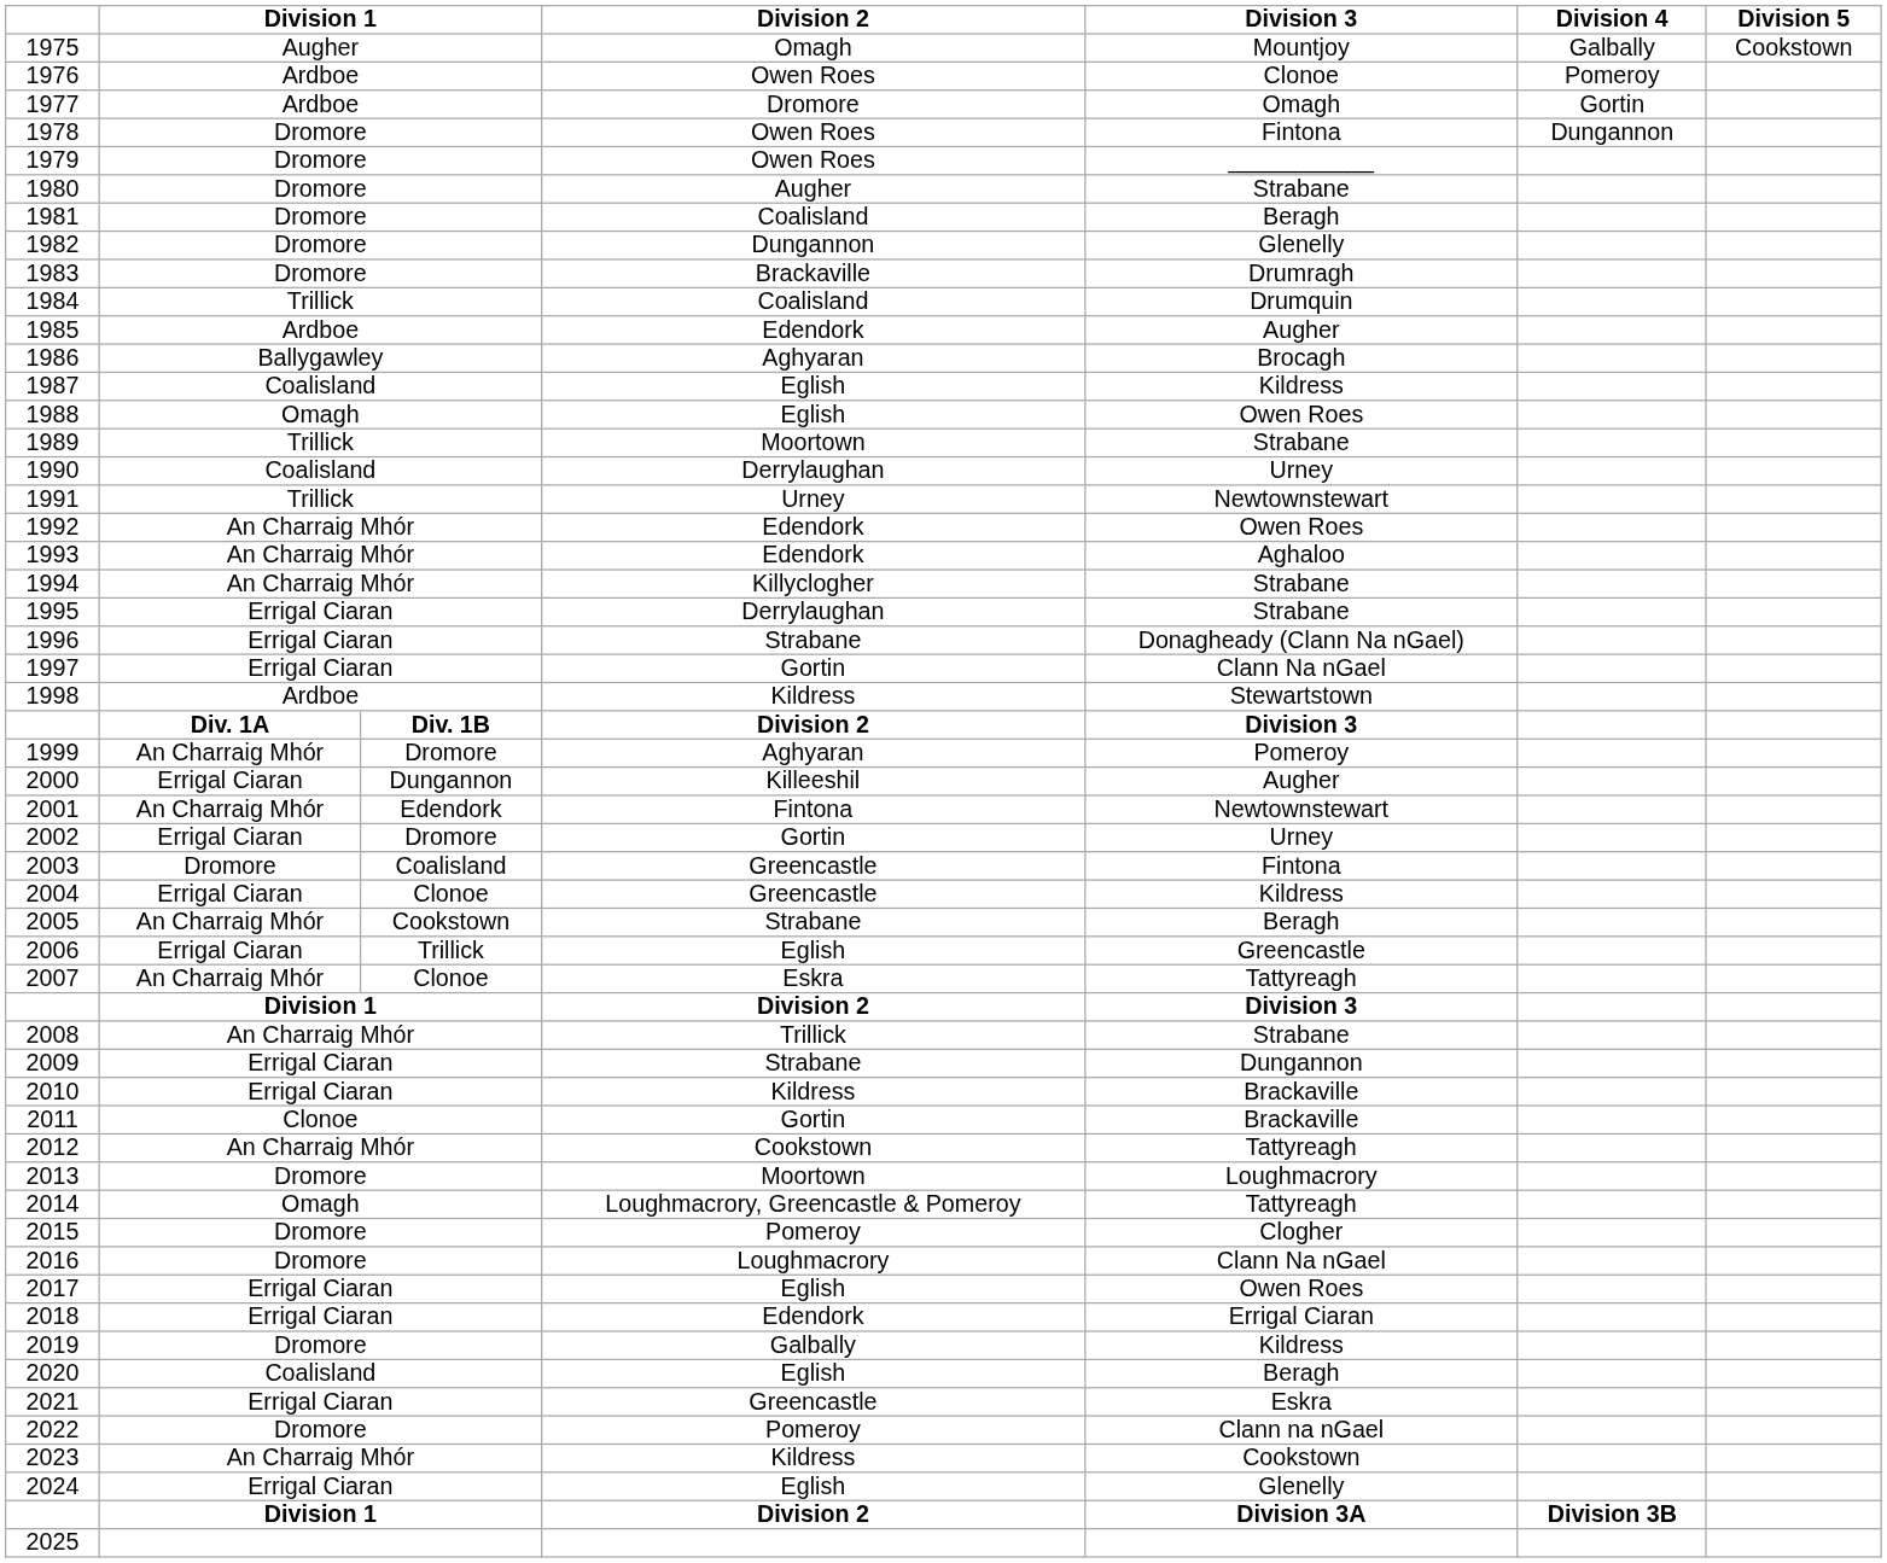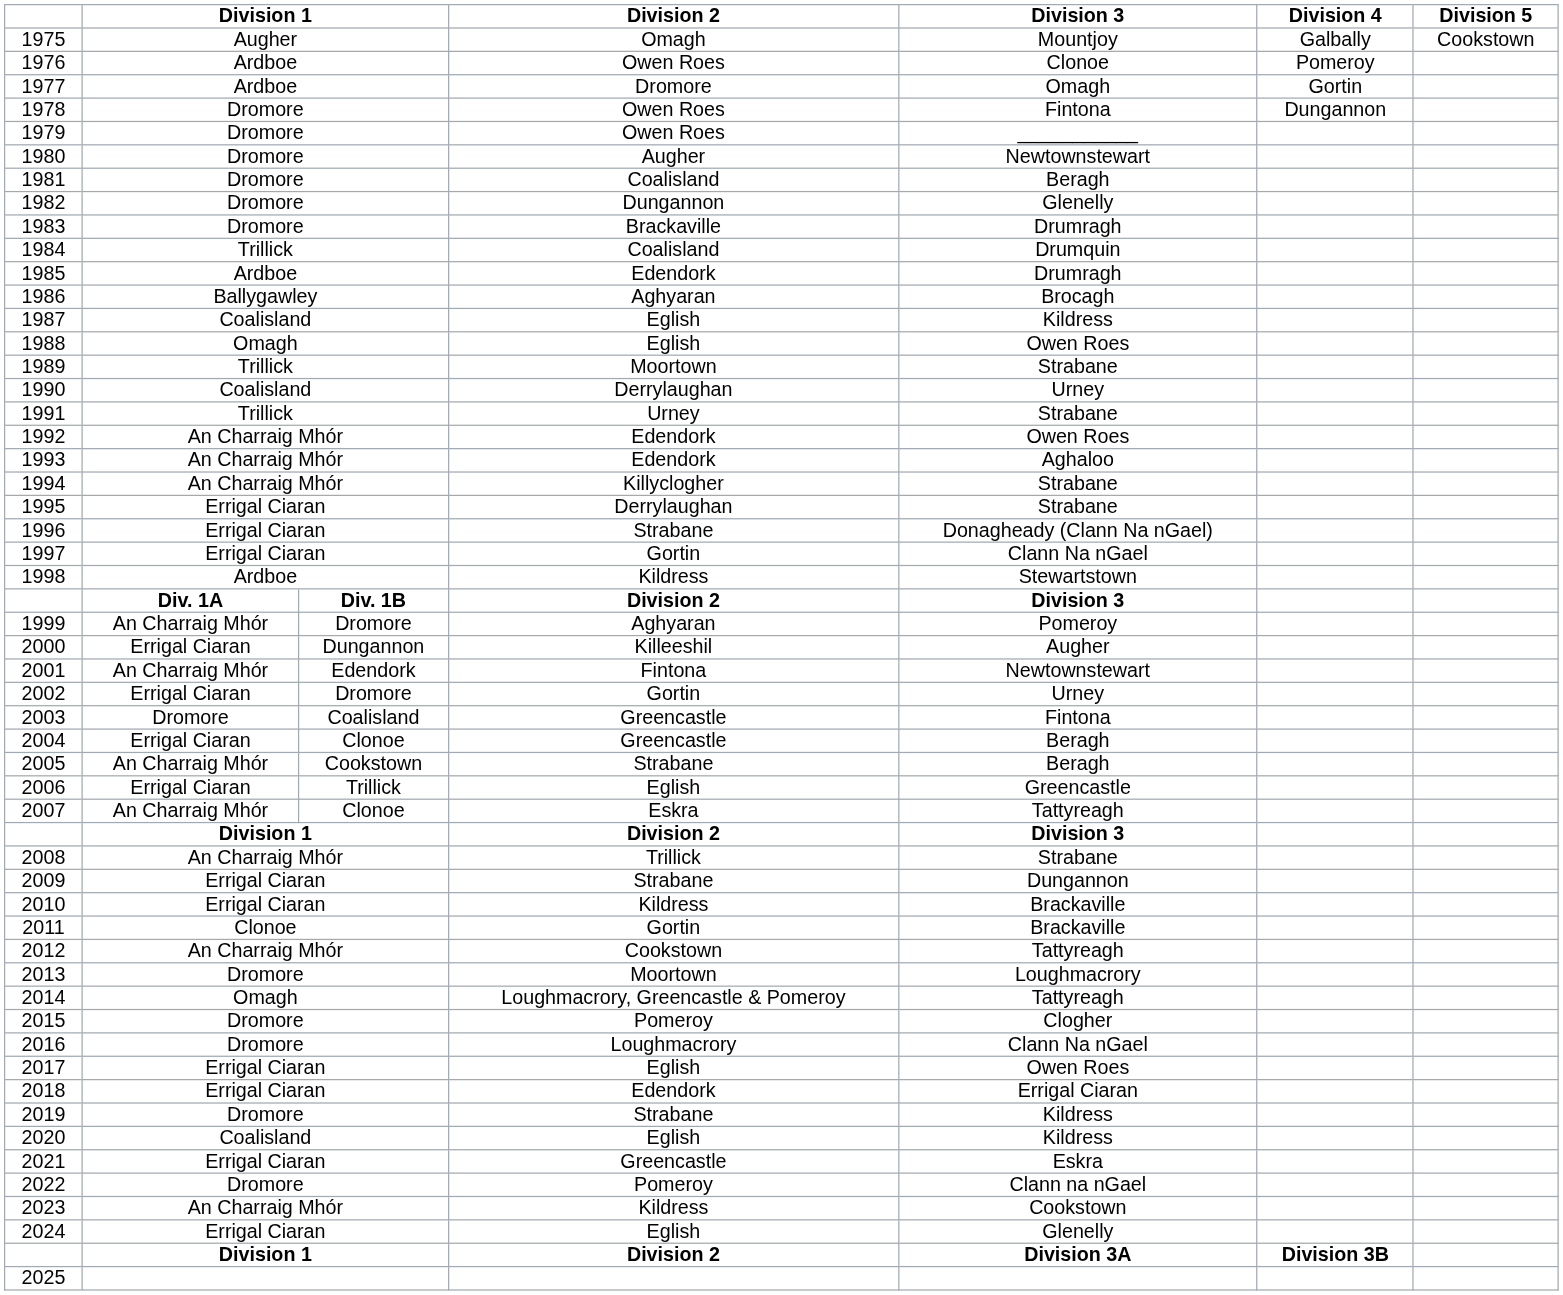1980 | Division 3: Strabane -> Newtownstewart
1985 | Division 3: Augher -> Drumragh
1991 | Division 3: Newtownstewart -> Strabane
2004 | Division 3: Kildress -> Beragh
2019 | Division 2: Galbally -> Strabane
2020 | Division 3: Beragh -> Kildress
